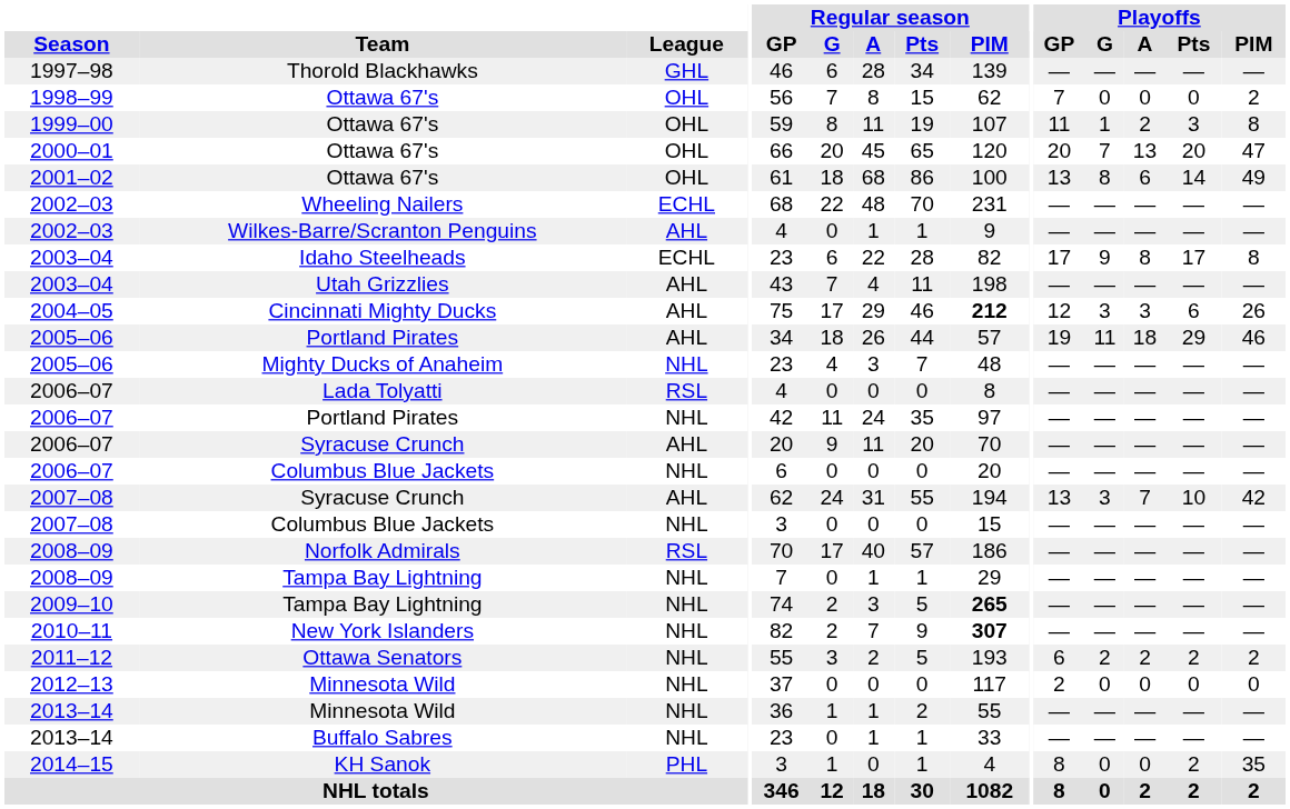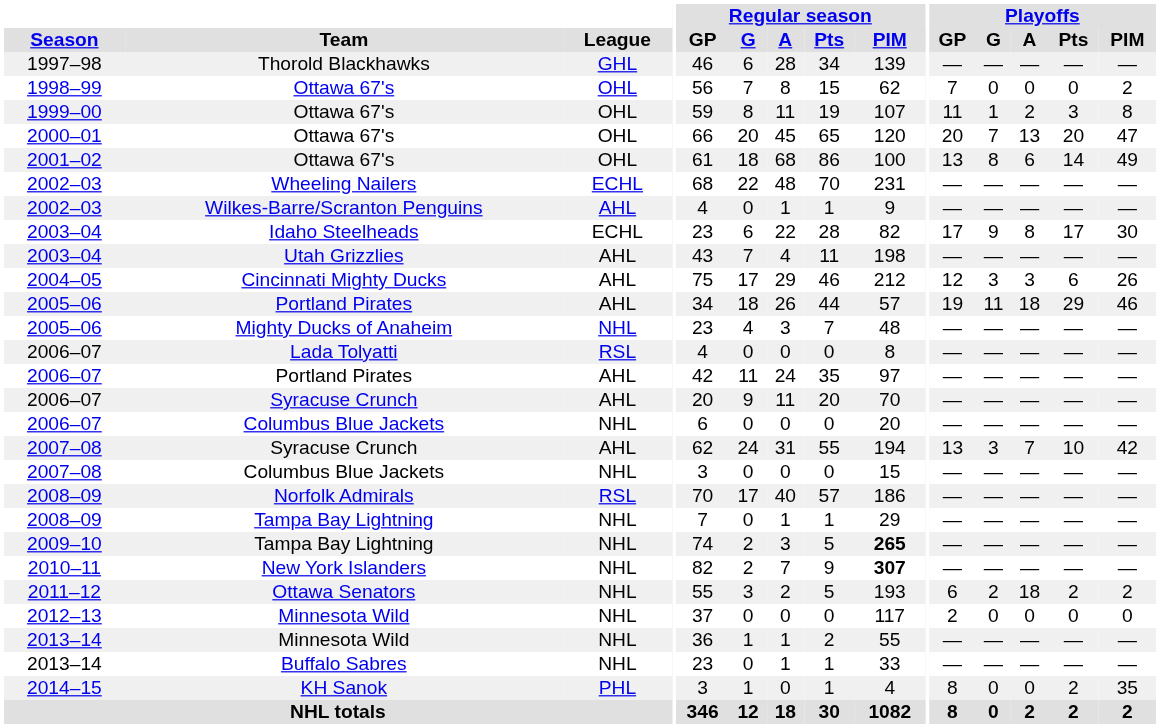Idaho Steelheads | Playoffs / PIM: 8 -> 30
Cincinnati Mighty Ducks | Regular season / PIM: bold -> normal
2006–07 / Portland Pirates | League: NHL -> AHL
Ottawa Senators | Playoffs / A: 2 -> 18
